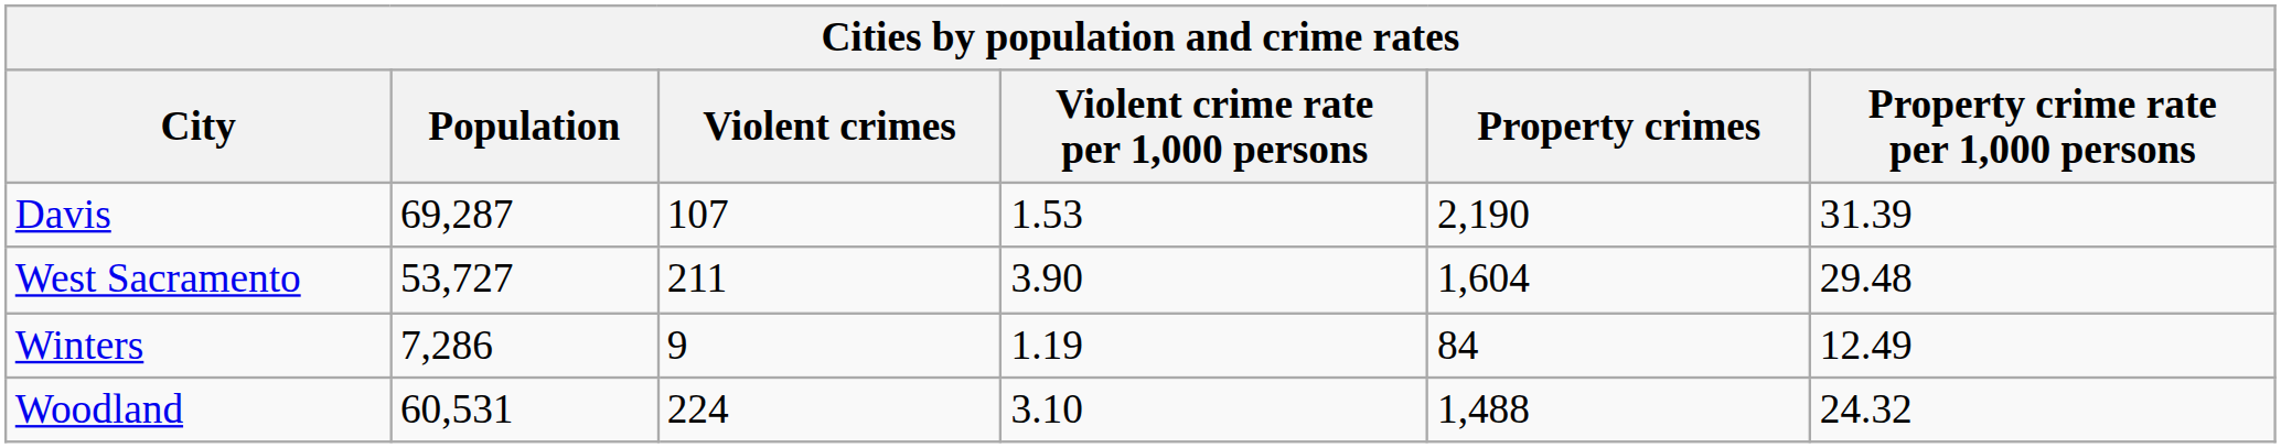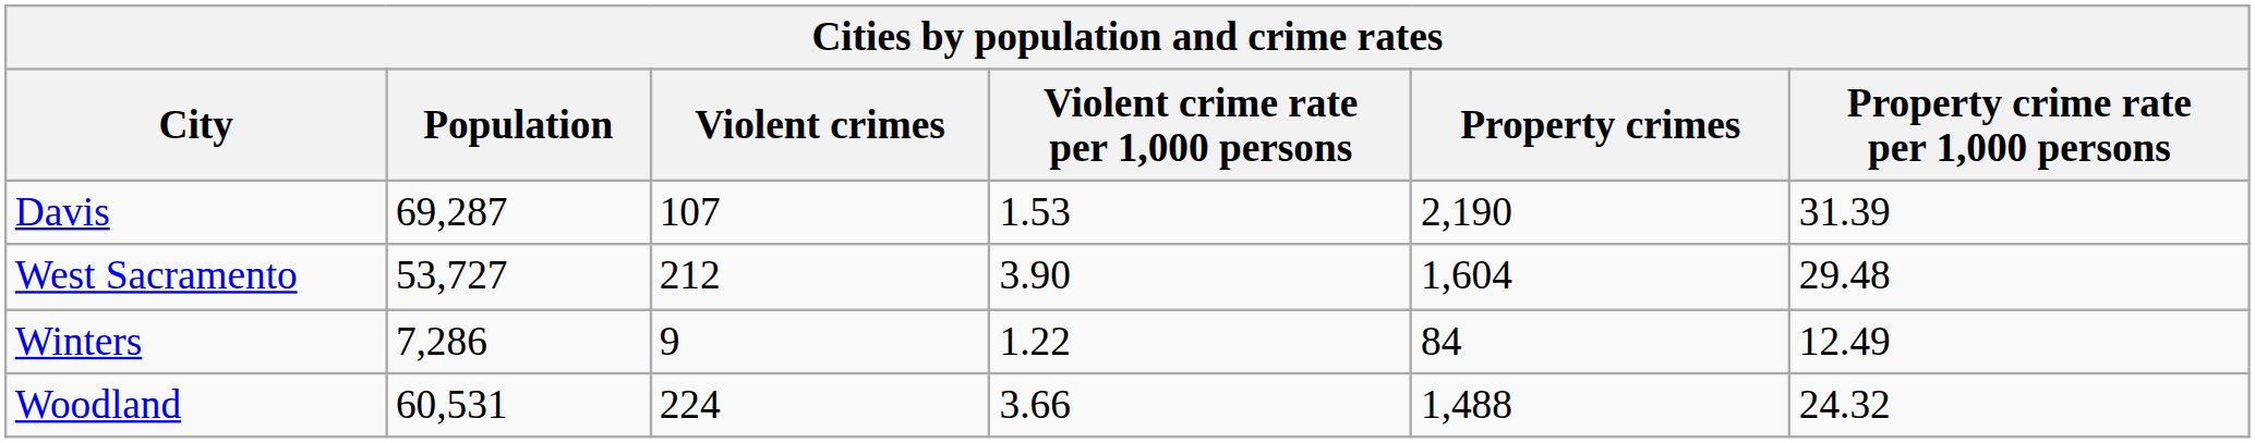West Sacramento | Violent crimes: 211 -> 212
Winters | Violent crime rate per 1,000 persons: 1.19 -> 1.22
Woodland | Violent crime rate per 1,000 persons: 3.10 -> 3.66
